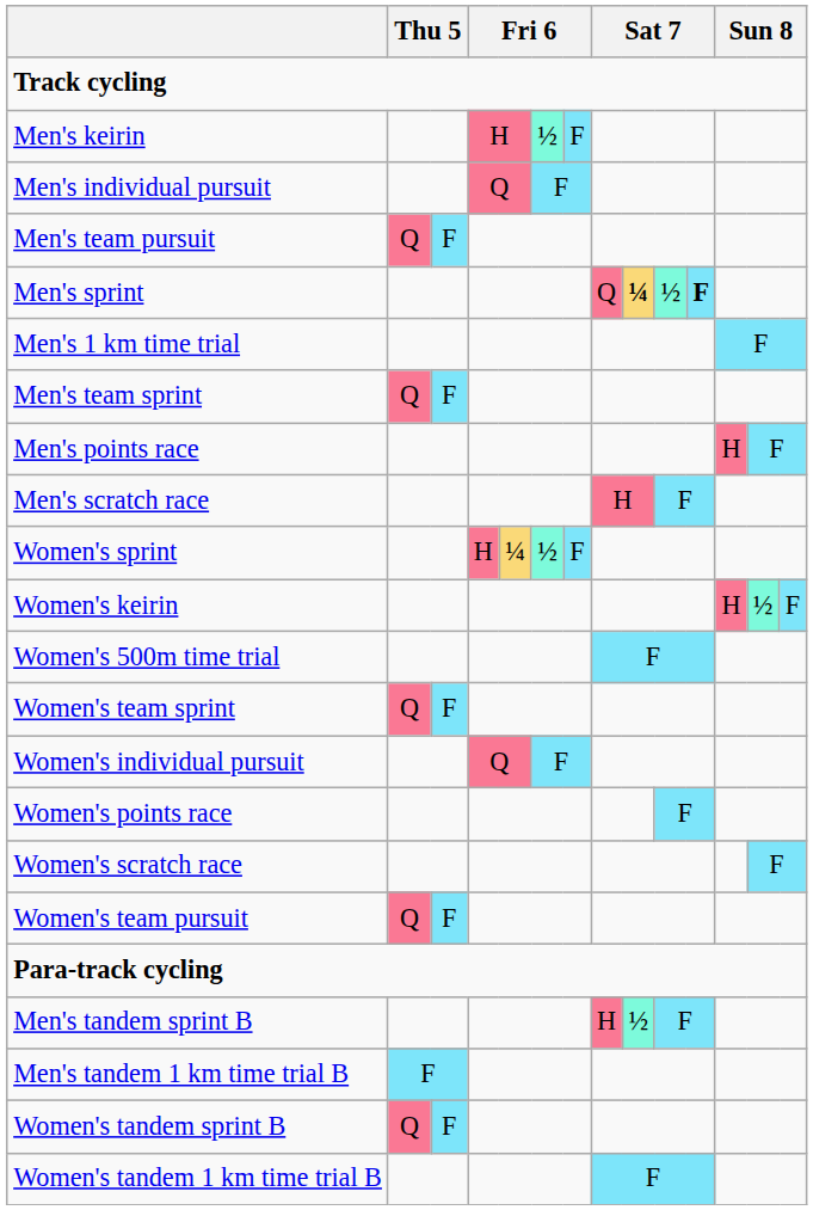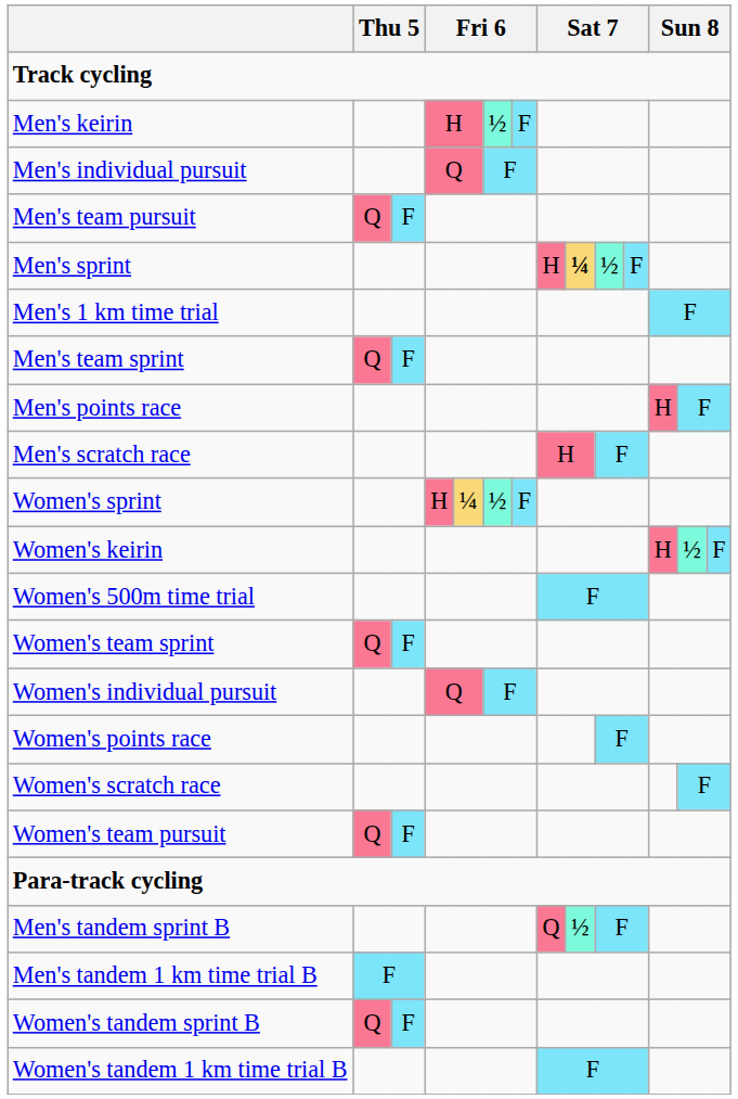Men's sprint | column 10: Q -> H
Men's sprint | column 13: bold -> normal
Men's tandem sprint B | column 10: H -> Q
